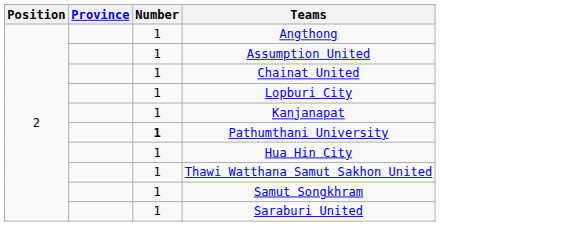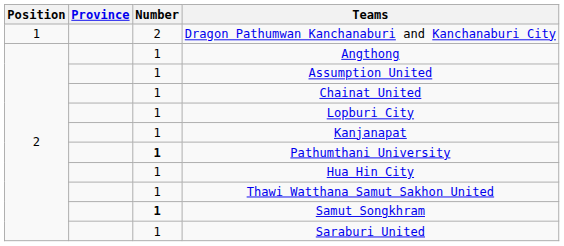+ row: 1 | 2 | Dragon Pathumwan Kanchanaburi and Kanchanaburi City
Samut Songkhram | Number: normal -> bold
